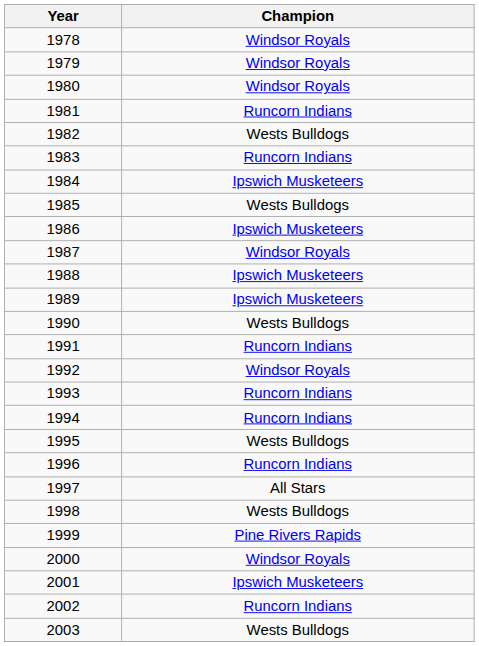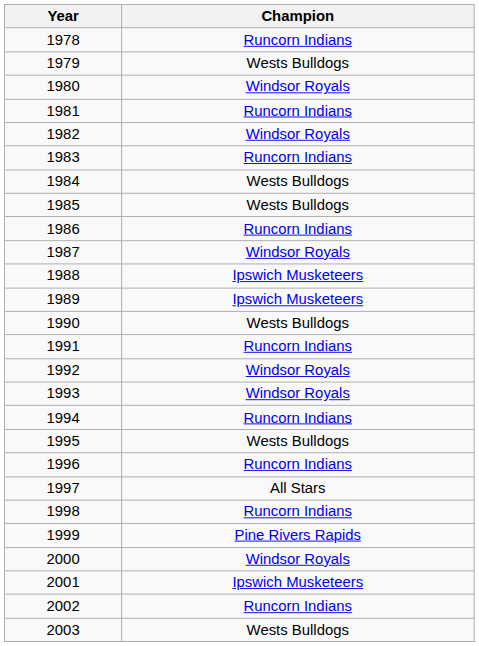1978 | Champion: Windsor Royals -> Runcorn Indians
1979 | Champion: Windsor Royals -> Wests Bulldogs
1982 | Champion: Wests Bulldogs -> Windsor Royals
1984 | Champion: Ipswich Musketeers -> Wests Bulldogs
1986 | Champion: Ipswich Musketeers -> Runcorn Indians
1993 | Champion: Runcorn Indians -> Windsor Royals
1998 | Champion: Wests Bulldogs -> Runcorn Indians
